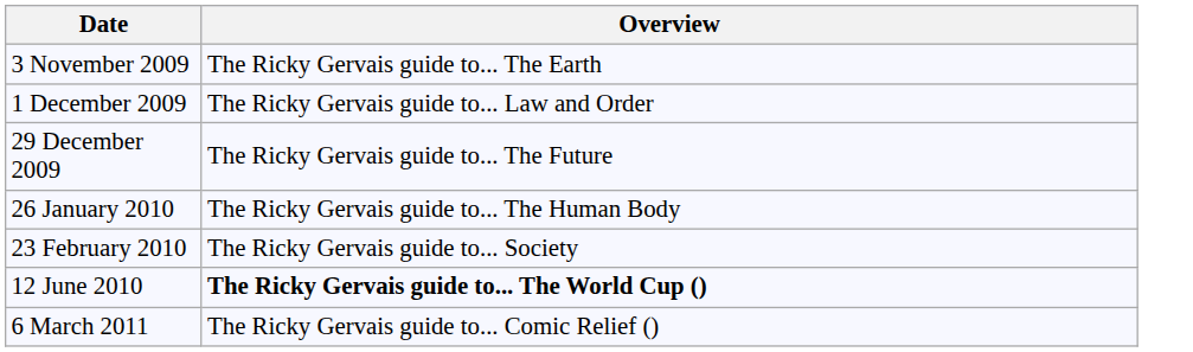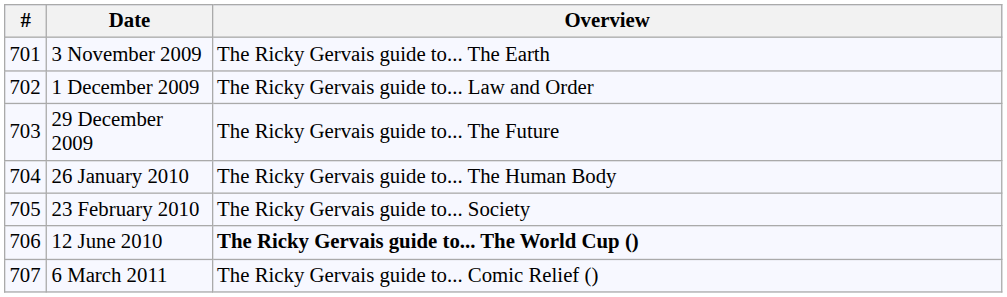+ column: # | 701 | 702 | 703 | 704 | 705 | 706 | 707
